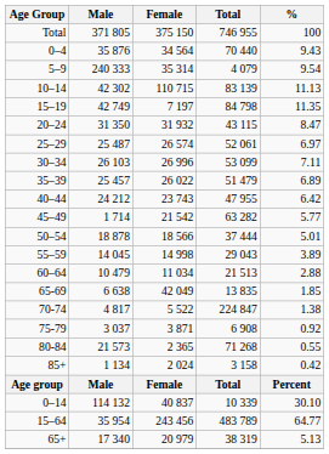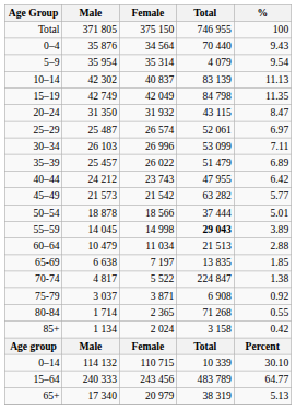5–9 | Male: 240 333 -> 35 954
10–14 | Female: 110 715 -> 40 837
15–19 | Female: 7 197 -> 42 049
45–49 | Male: 1 714 -> 21 573
55–59 | Total: normal -> bold
65-69 | Female: 42 049 -> 7 197
80-84 | Male: 21 573 -> 1 714
0–14 | Female: 40 837 -> 110 715
15–64 | Male: 35 954 -> 240 333
